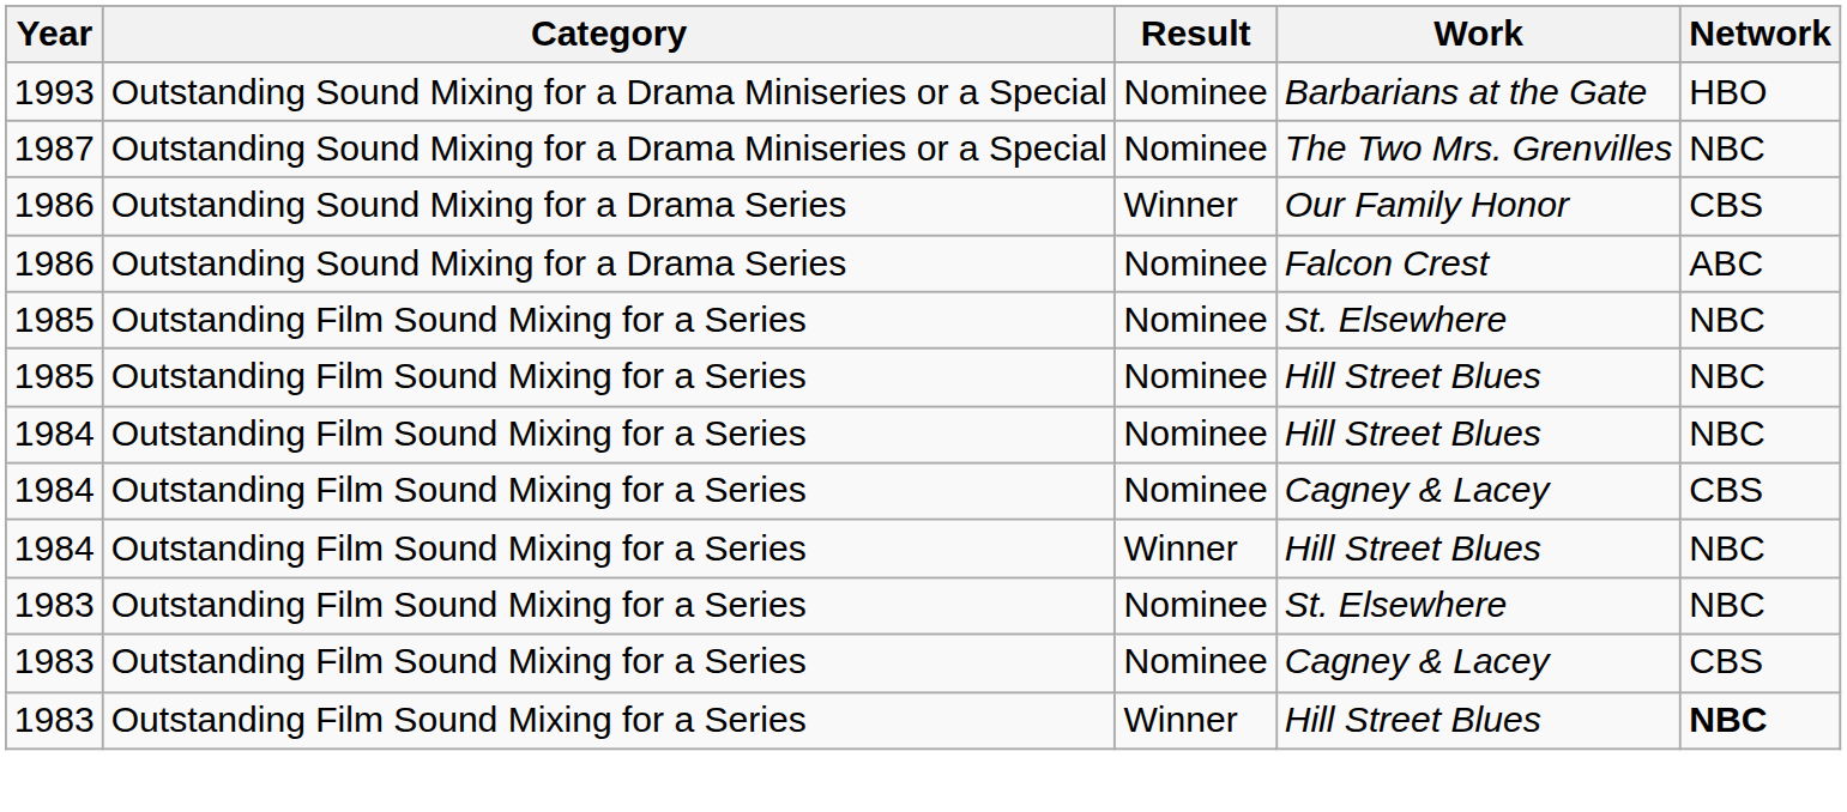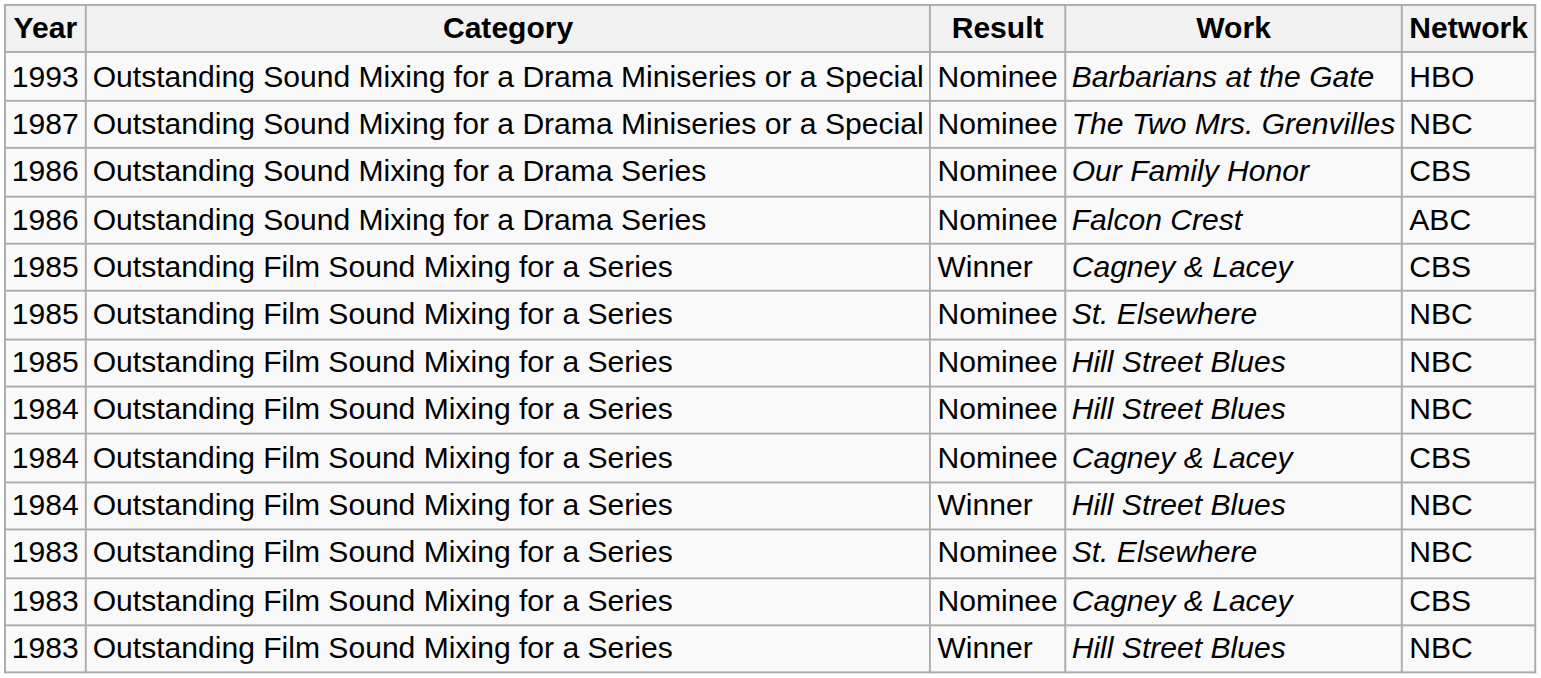Our Family Honor | Result: Winner -> Nominee
+ row: 1985 | Outstanding Film Sound Mixing for a Series | Winner | Cagney & Lacey | CBS
1983 / Hill Street Blues | Network: bold -> normal
